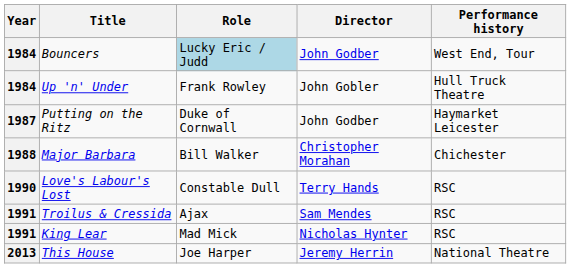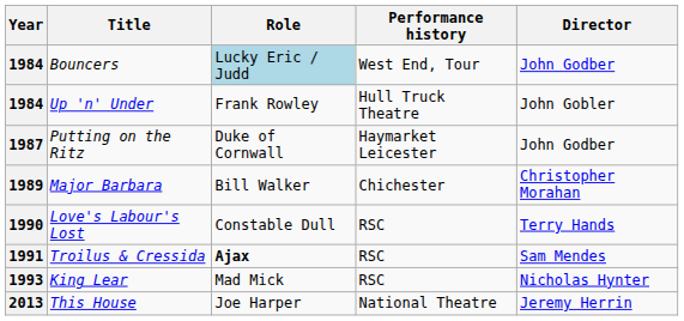columns swapped: Director <-> Performance history
Major Barbara | Year: 1988 -> 1989
Troilus & Cressida | Role: normal -> bold
King Lear | Year: 1991 -> 1993
